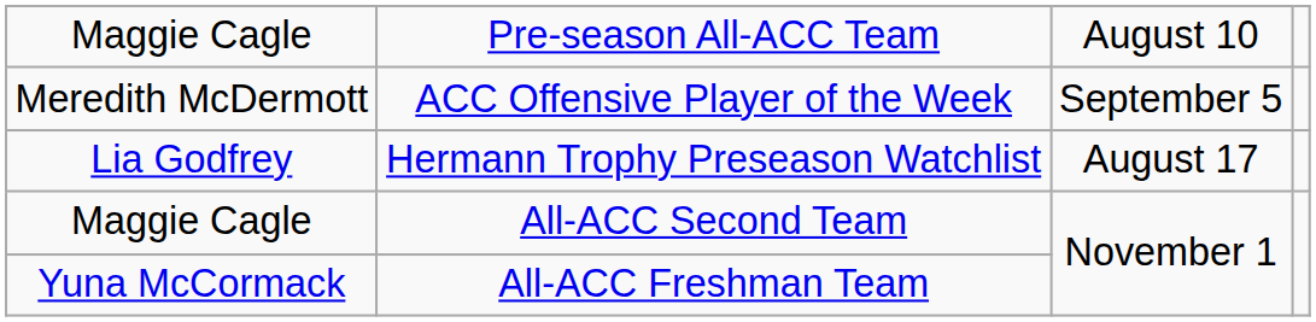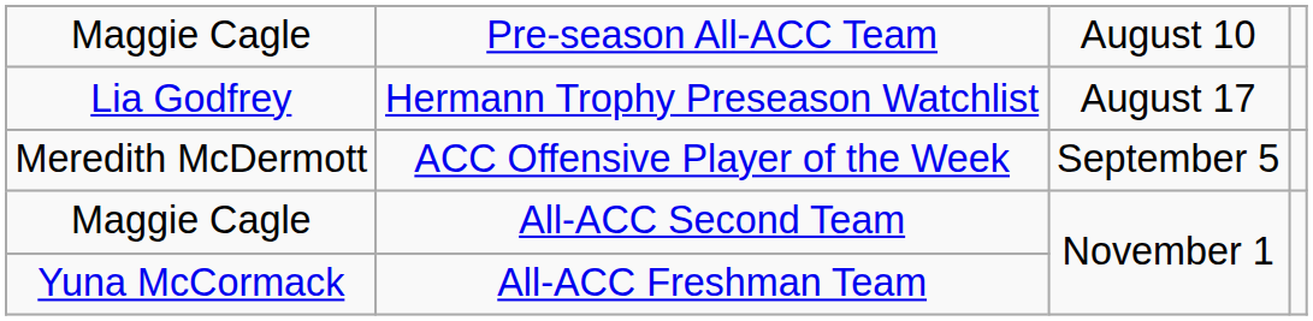rows swapped: Lia Godfrey <-> Meredith McDermott
